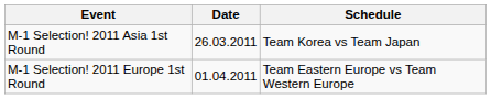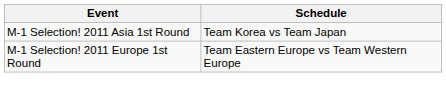- column: Date | 26.03.2011 | 01.04.2011
